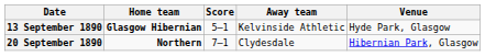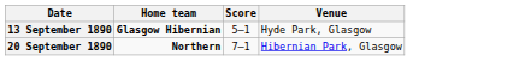- column: Away team | Kelvinside Athletic | Clydesdale
